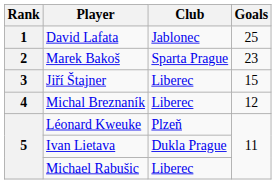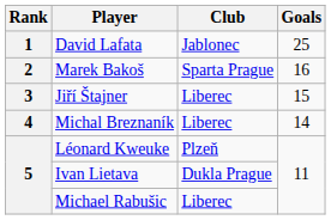Marek Bakoš | Goals: 23 -> 16
Michal Breznaník | Goals: 12 -> 14
